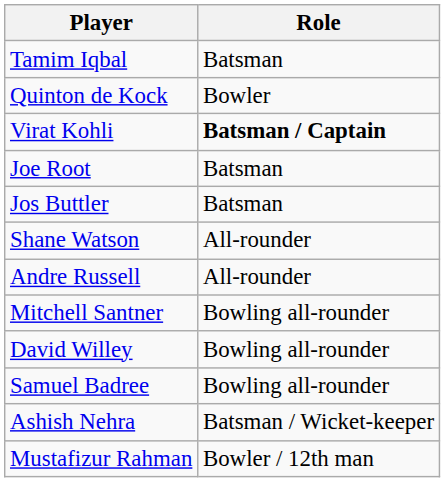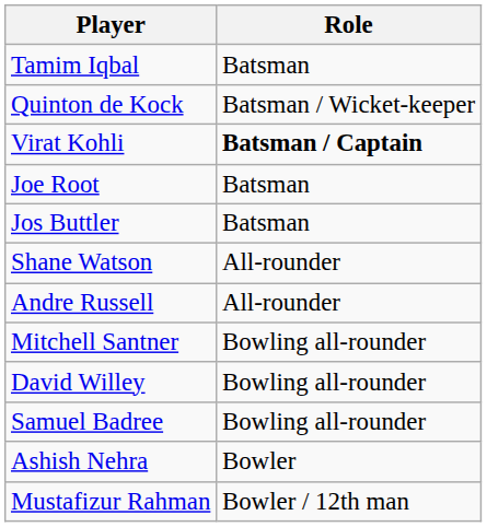Quinton de Kock | Role: Bowler -> Batsman / Wicket-keeper
Ashish Nehra | Role: Batsman / Wicket-keeper -> Bowler
